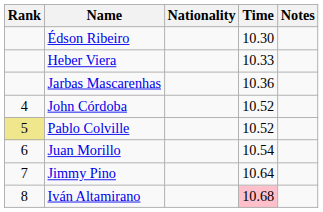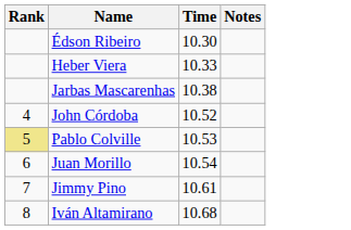- column: Nationality
Jarbas Mascarenhas | Time: 10.36 -> 10.38
Pablo Colville | Time: 10.52 -> 10.53
Jimmy Pino | Time: 10.64 -> 10.61
Iván Altamirano | Time: pink background -> no background
